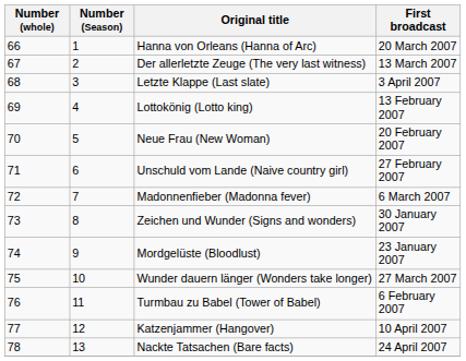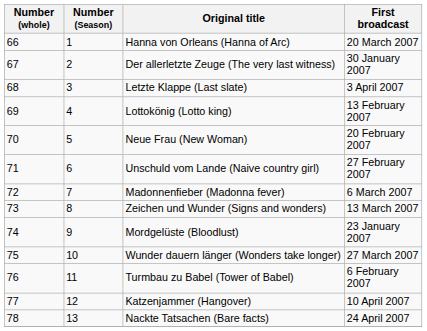Der allerletzte Zeuge (The very last witness) | First broadcast: 13 March 2007 -> 30 January 2007
Zeichen und Wunder (Signs and wonders) | First broadcast: 30 January 2007 -> 13 March 2007
